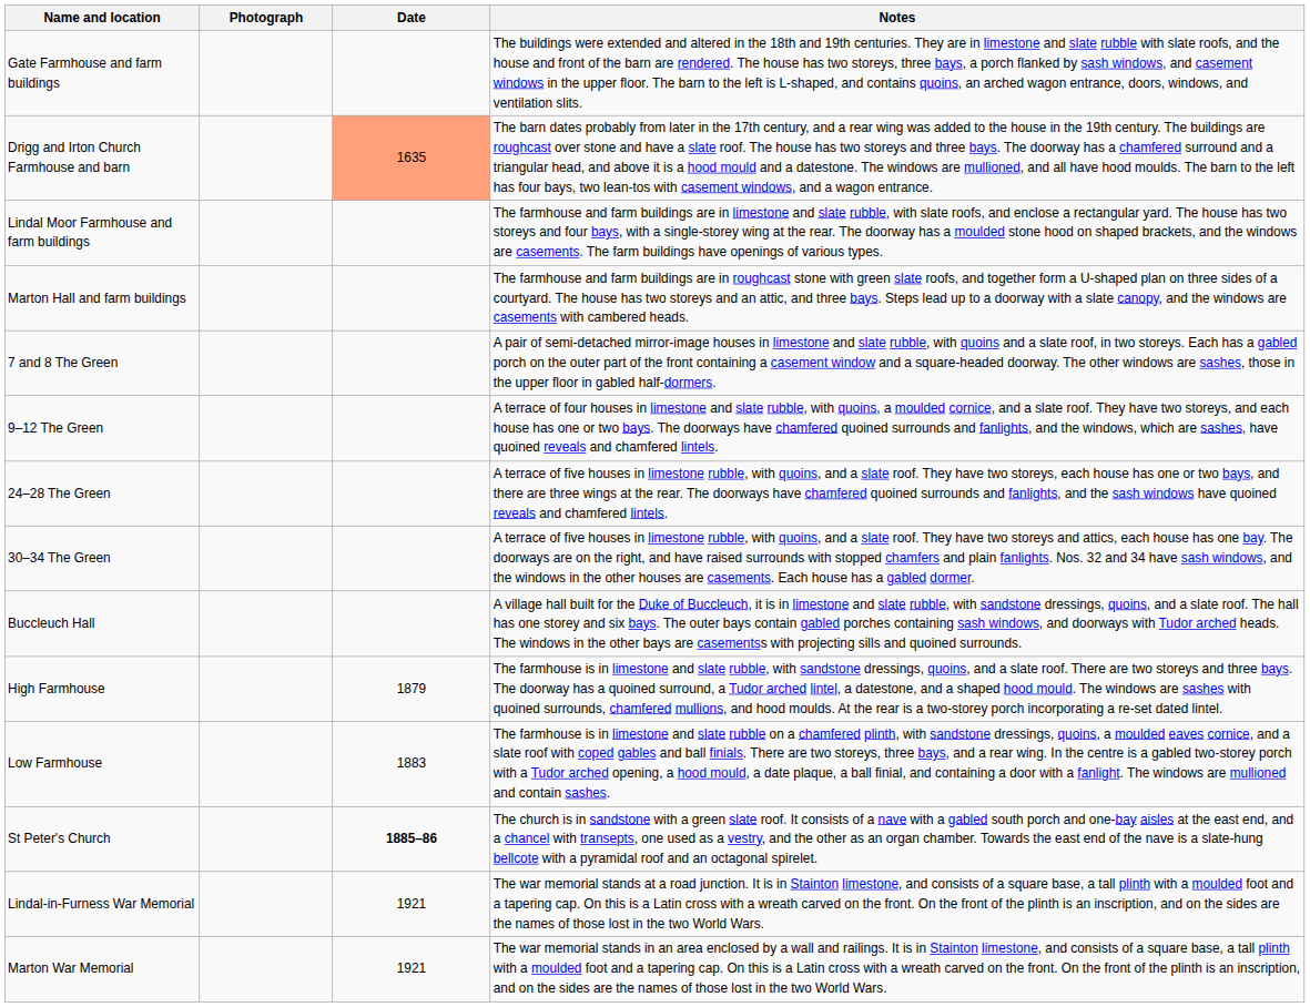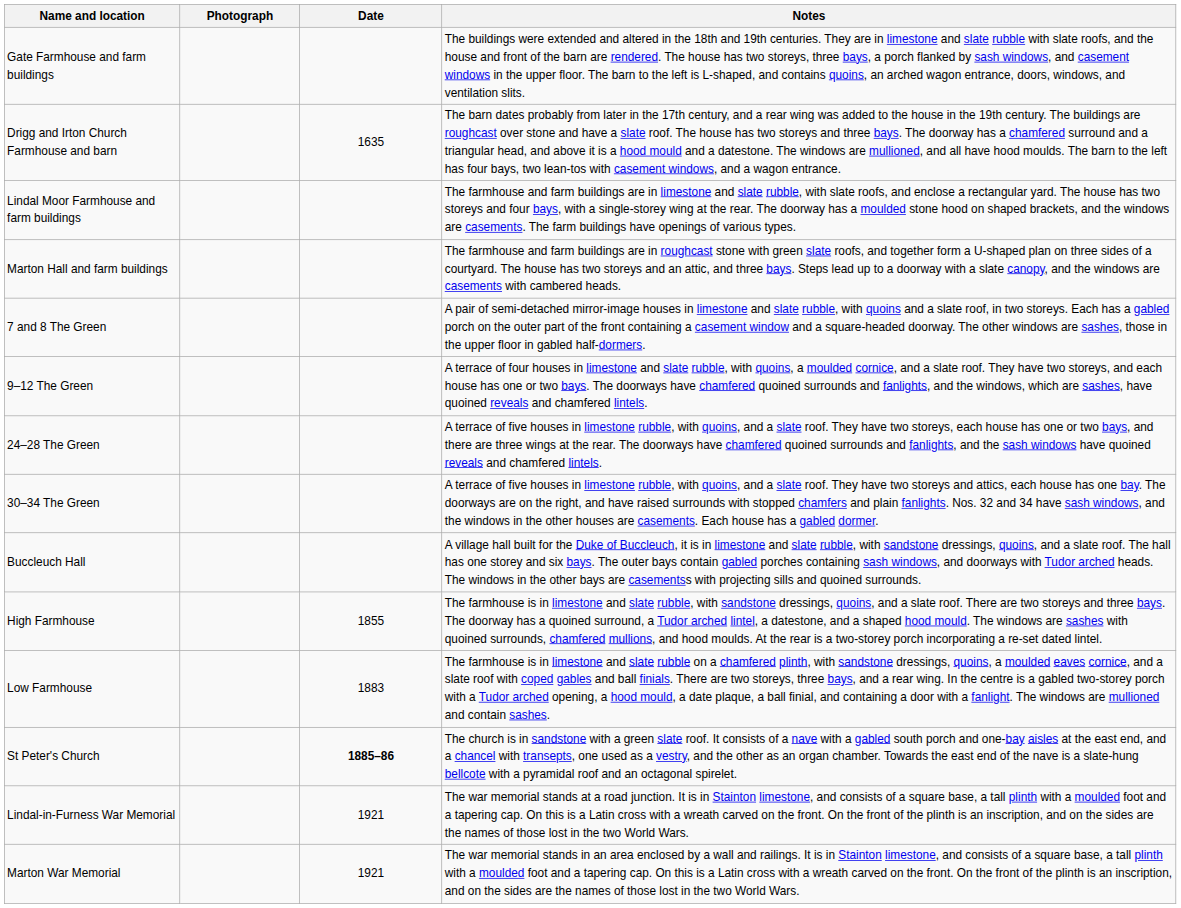Drigg and Irton Church Farmhouse and barn | Date: lightsalmon background -> no background
High Farmhouse | Date: 1879 -> 1855
